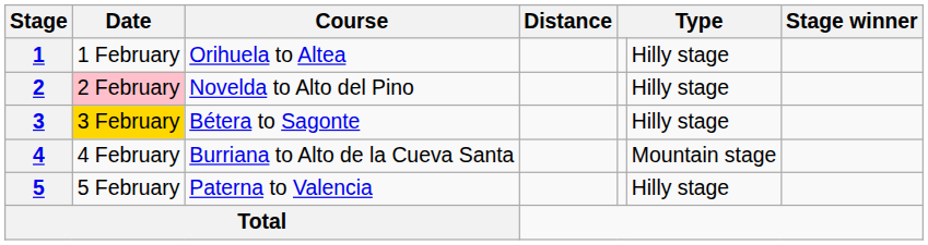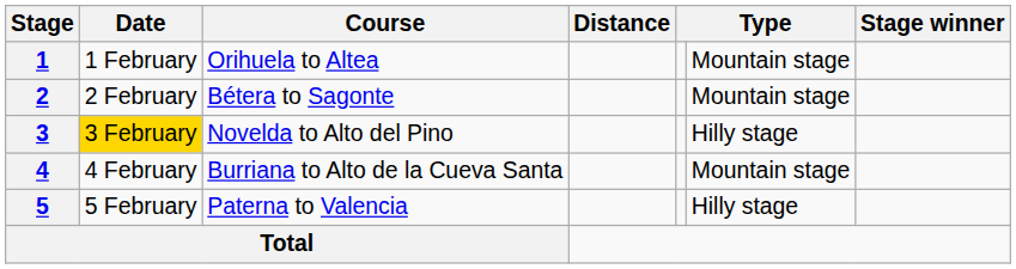1 | column 6: Hilly stage -> Mountain stage
2 | Date: pink background -> no background
2 | Course: Novelda to Alto del Pino -> Bétera to Sagonte
2 | column 6: Hilly stage -> Mountain stage
3 | Course: Bétera to Sagonte -> Novelda to Alto del Pino
